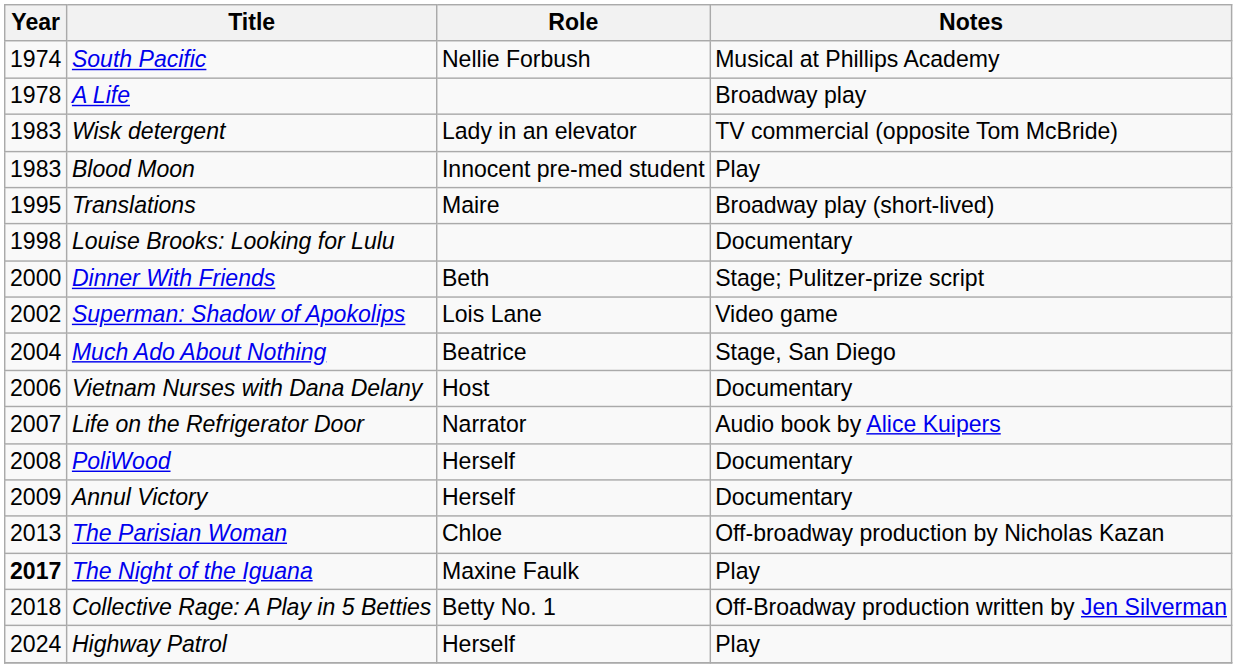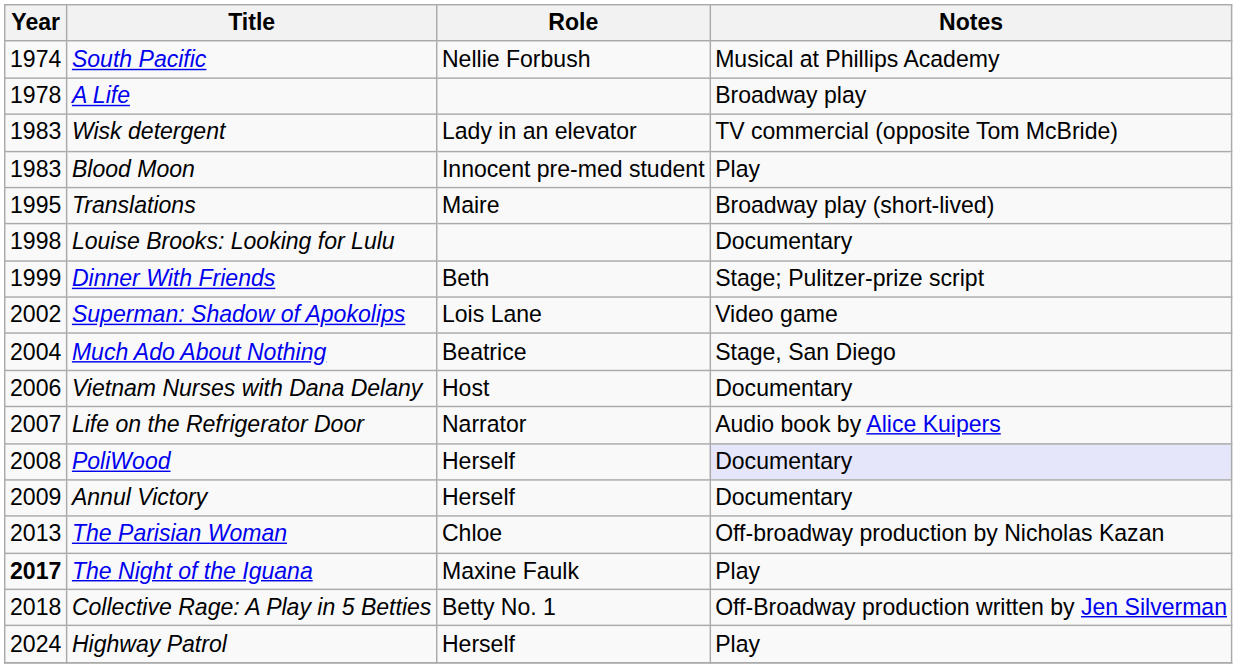Dinner With Friends | Year: 2000 -> 1999
PoliWood | Notes: no background -> lavender background
